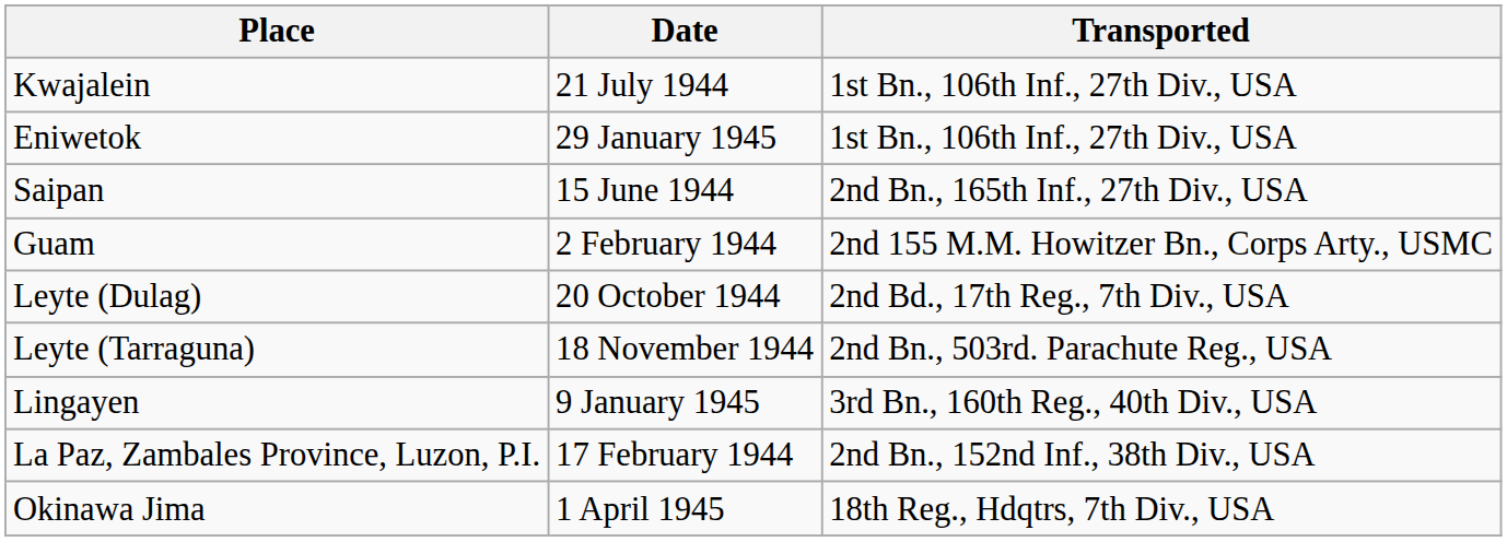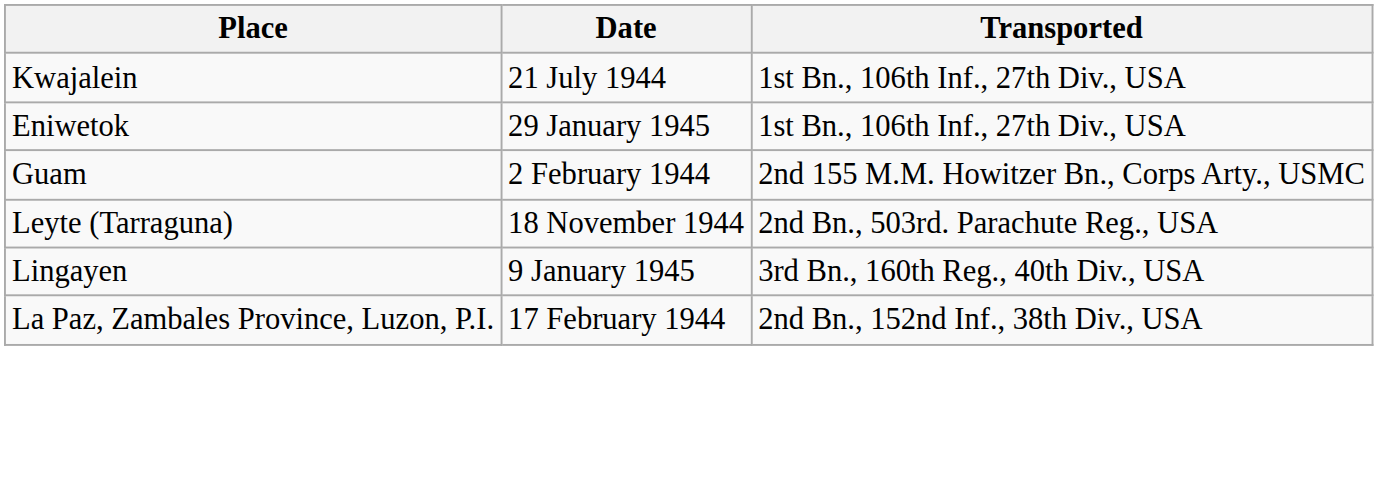- row: Saipan | 15 June 1944 | 2nd Bn., 165th Inf., 27th Div., USA
- row: Leyte (Dulag) | 20 October 1944 | 2nd Bd., 17th Reg., 7th Div., USA
- row: Okinawa Jima | 1 April 1945 | 18th Reg., Hdqtrs, 7th Div., USA
